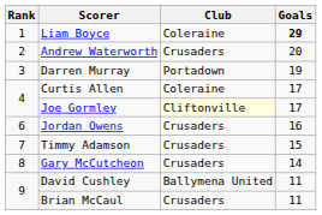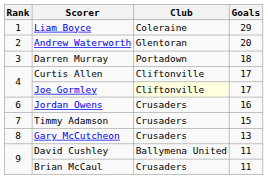Liam Boyce | Goals: bold -> normal
Andrew Waterworth | Club: Crusaders -> Glentoran
Darren Murray | Goals: 19 -> 18
Curtis Allen | Club: Coleraine -> Cliftonville
Gary McCutcheon | Goals: 14 -> 13
